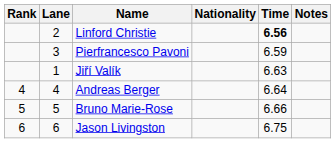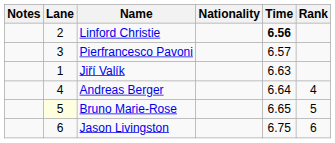columns swapped: Rank <-> Notes
Pierfrancesco Pavoni | Time: 6.59 -> 6.57
Bruno Marie-Rose | Lane: no background -> lightyellow background
Bruno Marie-Rose | Time: 6.66 -> 6.65
